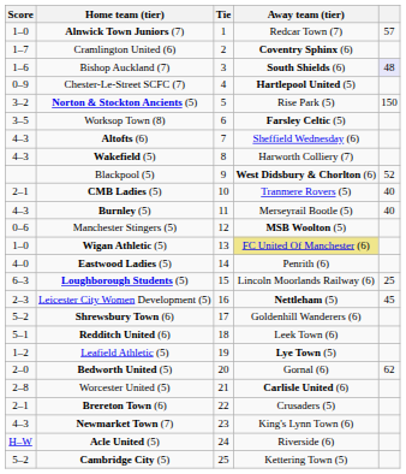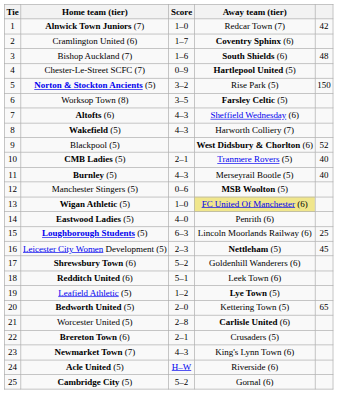columns swapped: Tie <-> Score
Alnwick Town Juniors (7) | column 5: 57 -> 42
Bishop Auckland (7) | column 5: lavender background -> no background
Bedworth United (5) | Away team (tier): Gornal (6) -> Kettering Town (5)
Bedworth United (5) | column 5: 62 -> 65
Cambridge City (5) | Away team (tier): Kettering Town (5) -> Gornal (6)
